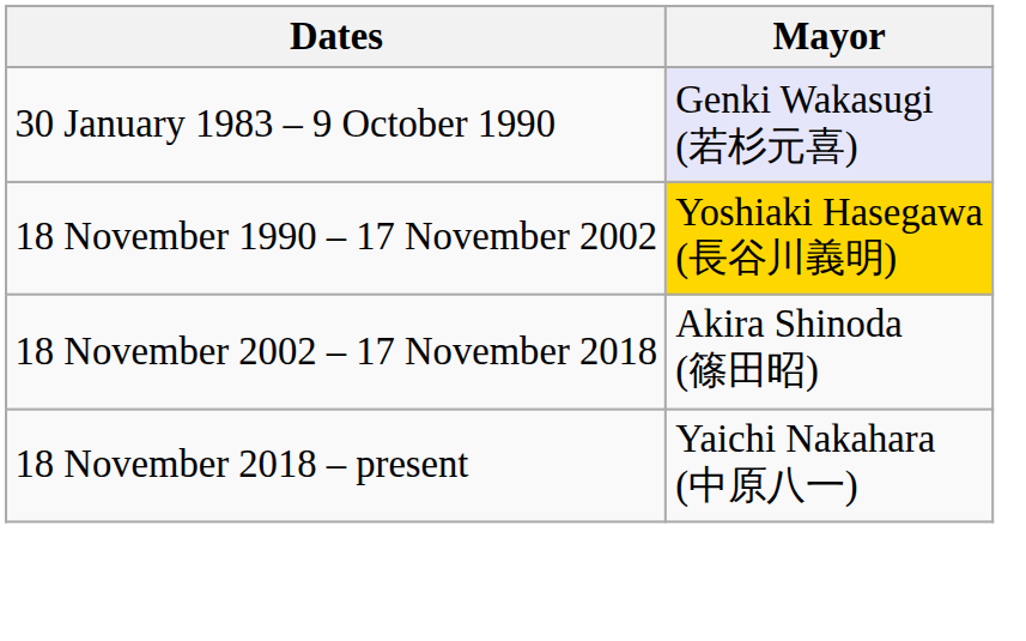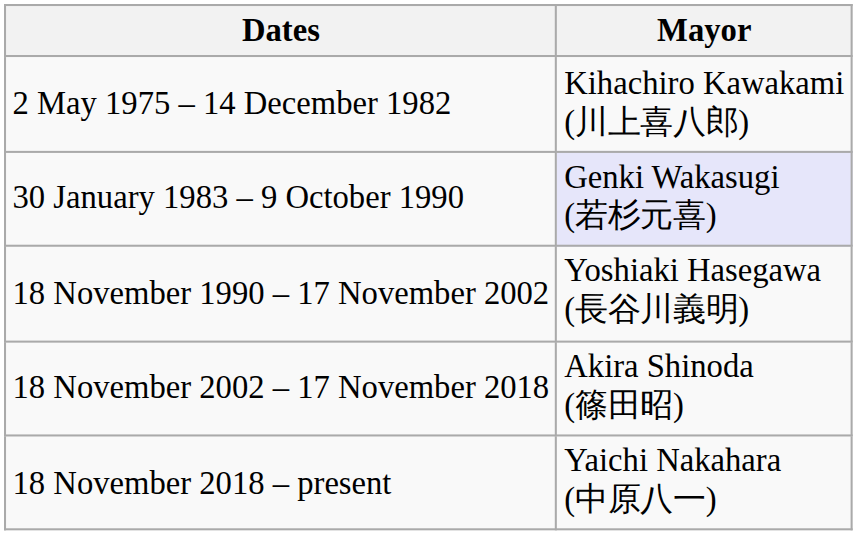+ row: 2 May 1975 – 14 December 1982 | Kihachiro Kawakami (川上喜八郎)
18 November 1990 – 17 November 2002 | Mayor: gold background -> no background
